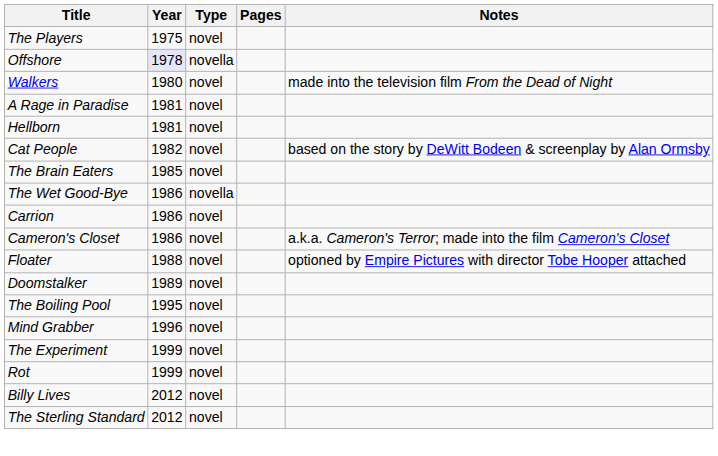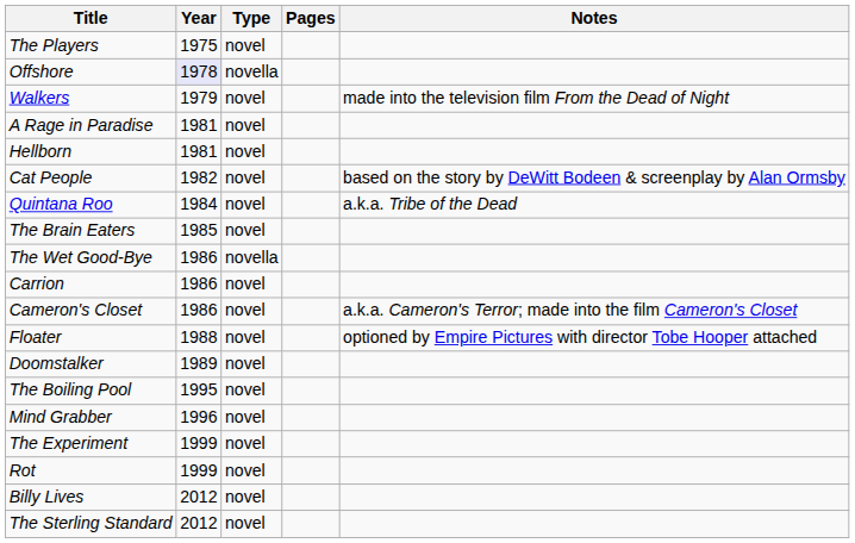Walkers | Year: 1980 -> 1979
+ row: Quintana Roo | 1984 | novel | a.k.a. Tribe of the Dead
